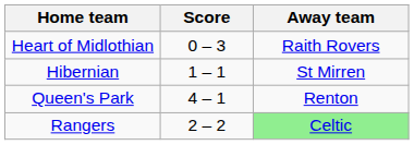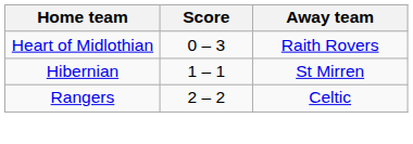- row: Queen's Park | 4 – 1 | Renton
Rangers | Away team: lightgreen background -> no background
